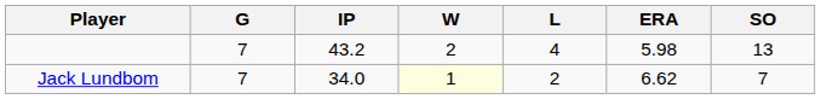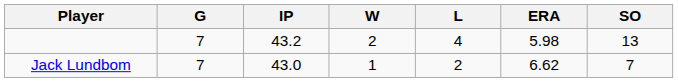Jack Lundbom | IP: 34.0 -> 43.0
Jack Lundbom | W: lightyellow background -> no background
